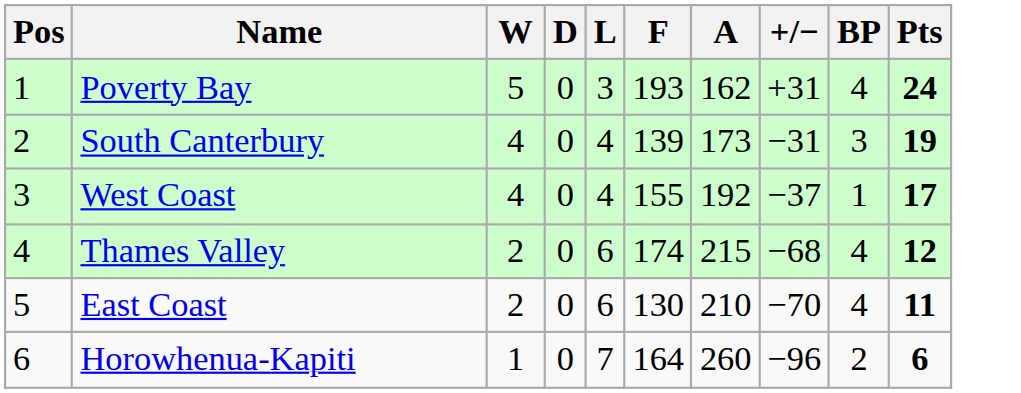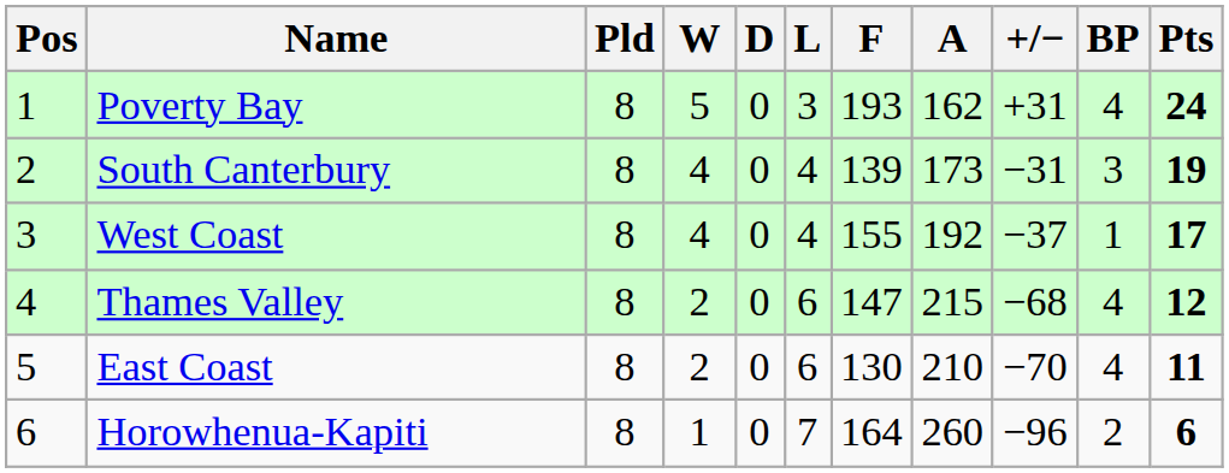+ column: Pld | 8 | 8 | 8 | 8 | 8 | 8
Thames Valley | F: 174 -> 147
